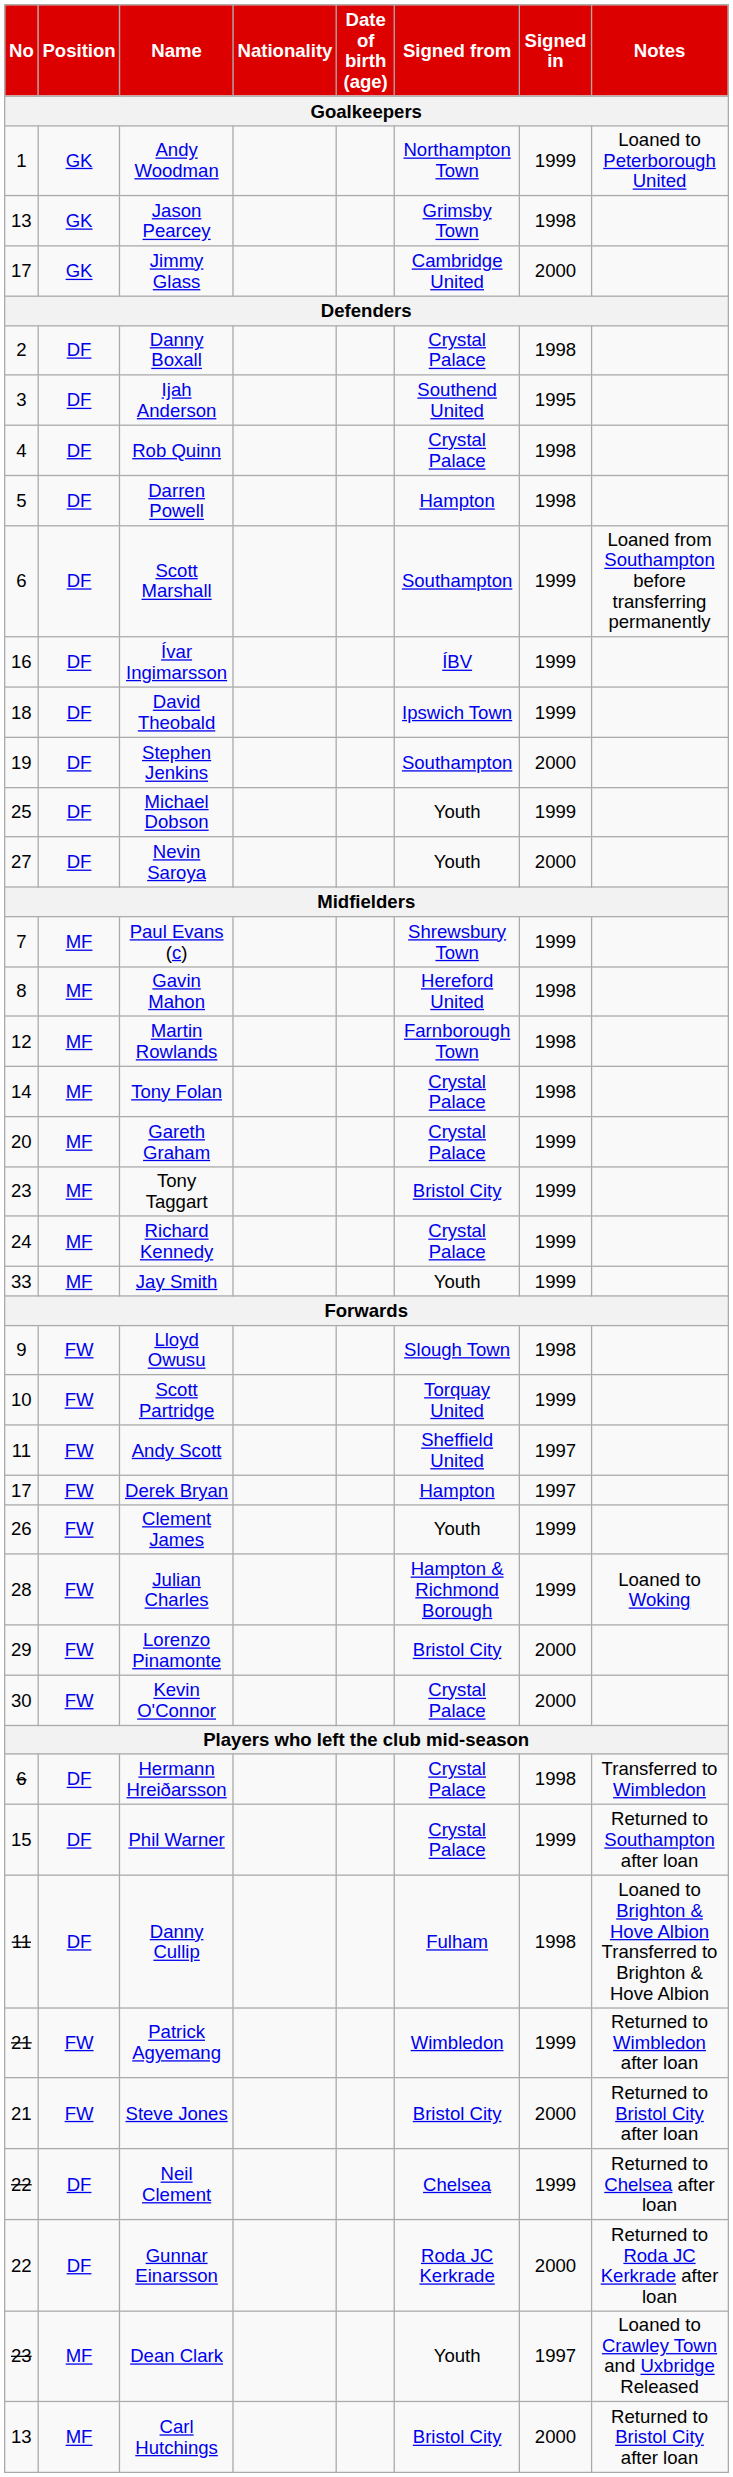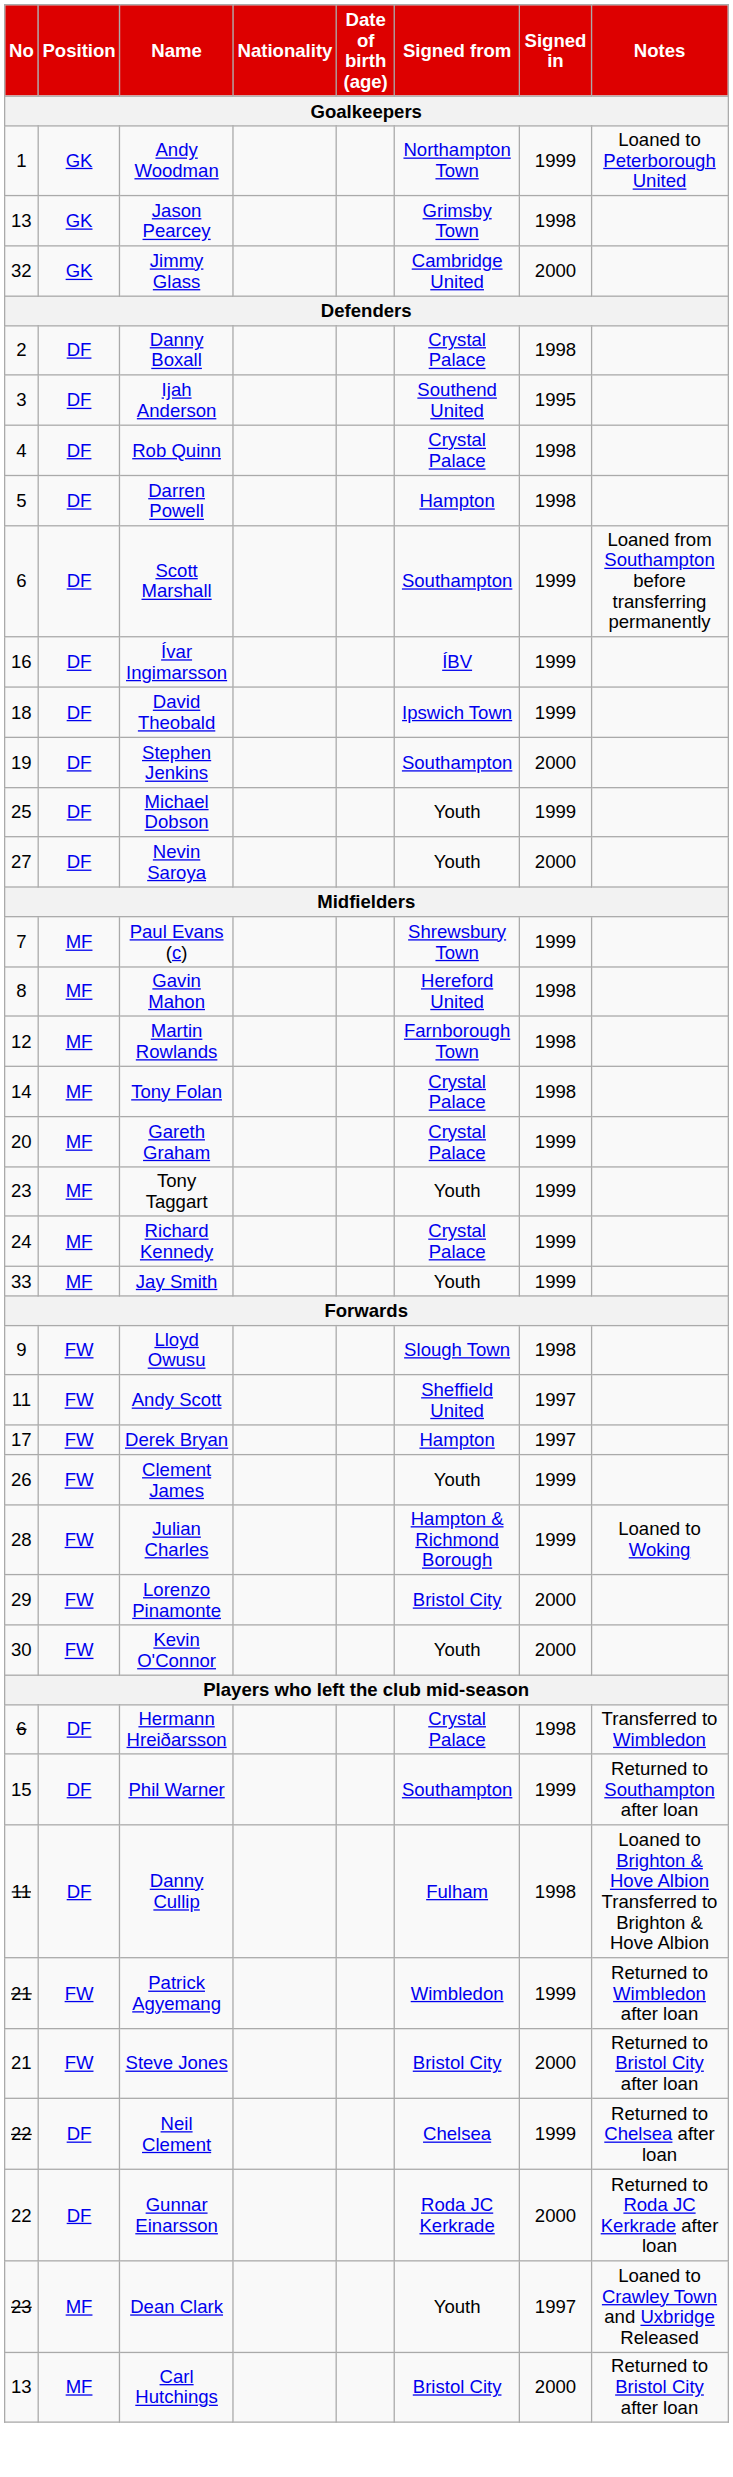Jimmy Glass | No: 17 -> 32
Tony Taggart | Signed from: Bristol City -> Youth
- row: 10 | FW | Scott Partridge | Torquay United | 1999
Kevin O'Connor | Signed from: Crystal Palace -> Youth
Phil Warner | Signed from: Crystal Palace -> Southampton
